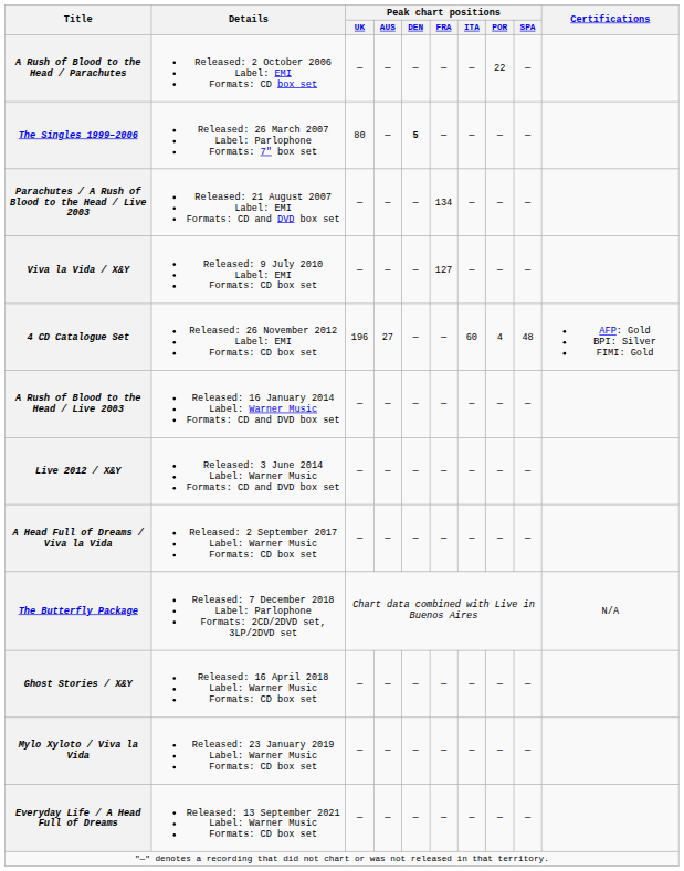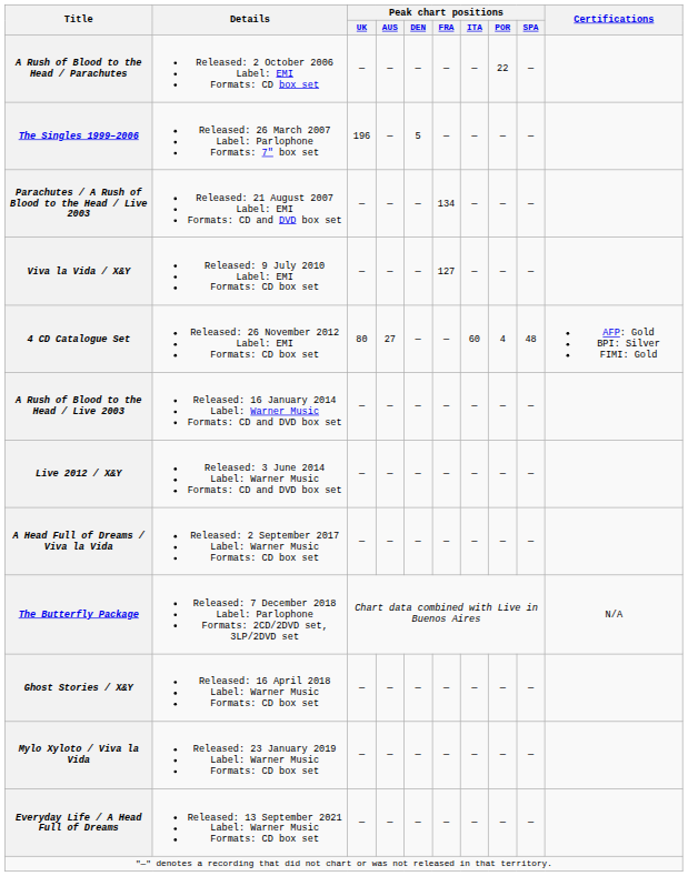The Singles 1999–2006 | Peak chart positions / UK: 80 -> 196
The Singles 1999–2006 | Peak chart positions / DEN: bold -> normal
4 CD Catalogue Set | Peak chart positions / UK: 196 -> 80
